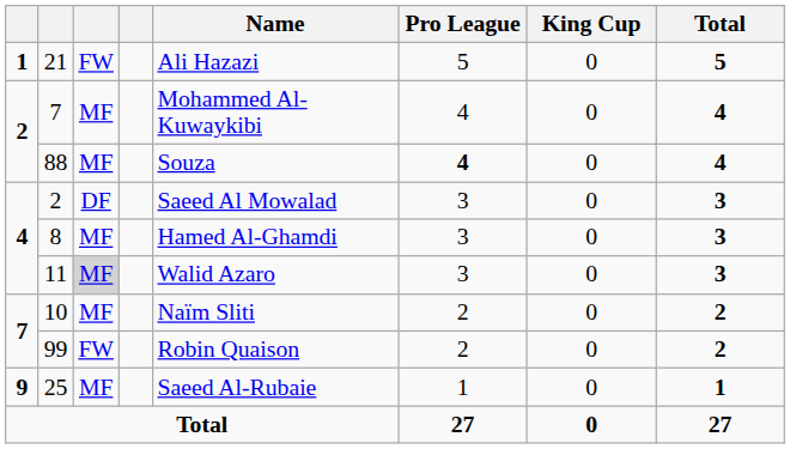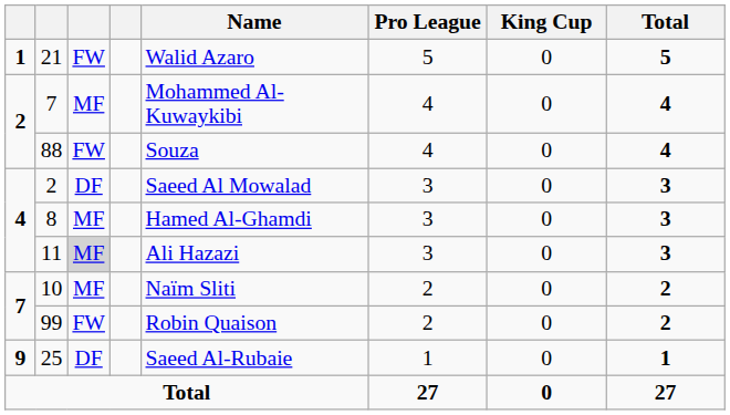21 | Name: Ali Hazazi -> Walid Azaro
88 | column 3: MF -> FW
88 | Pro League: bold -> normal
11 | Name: Walid Azaro -> Ali Hazazi
25 | column 3: MF -> DF
